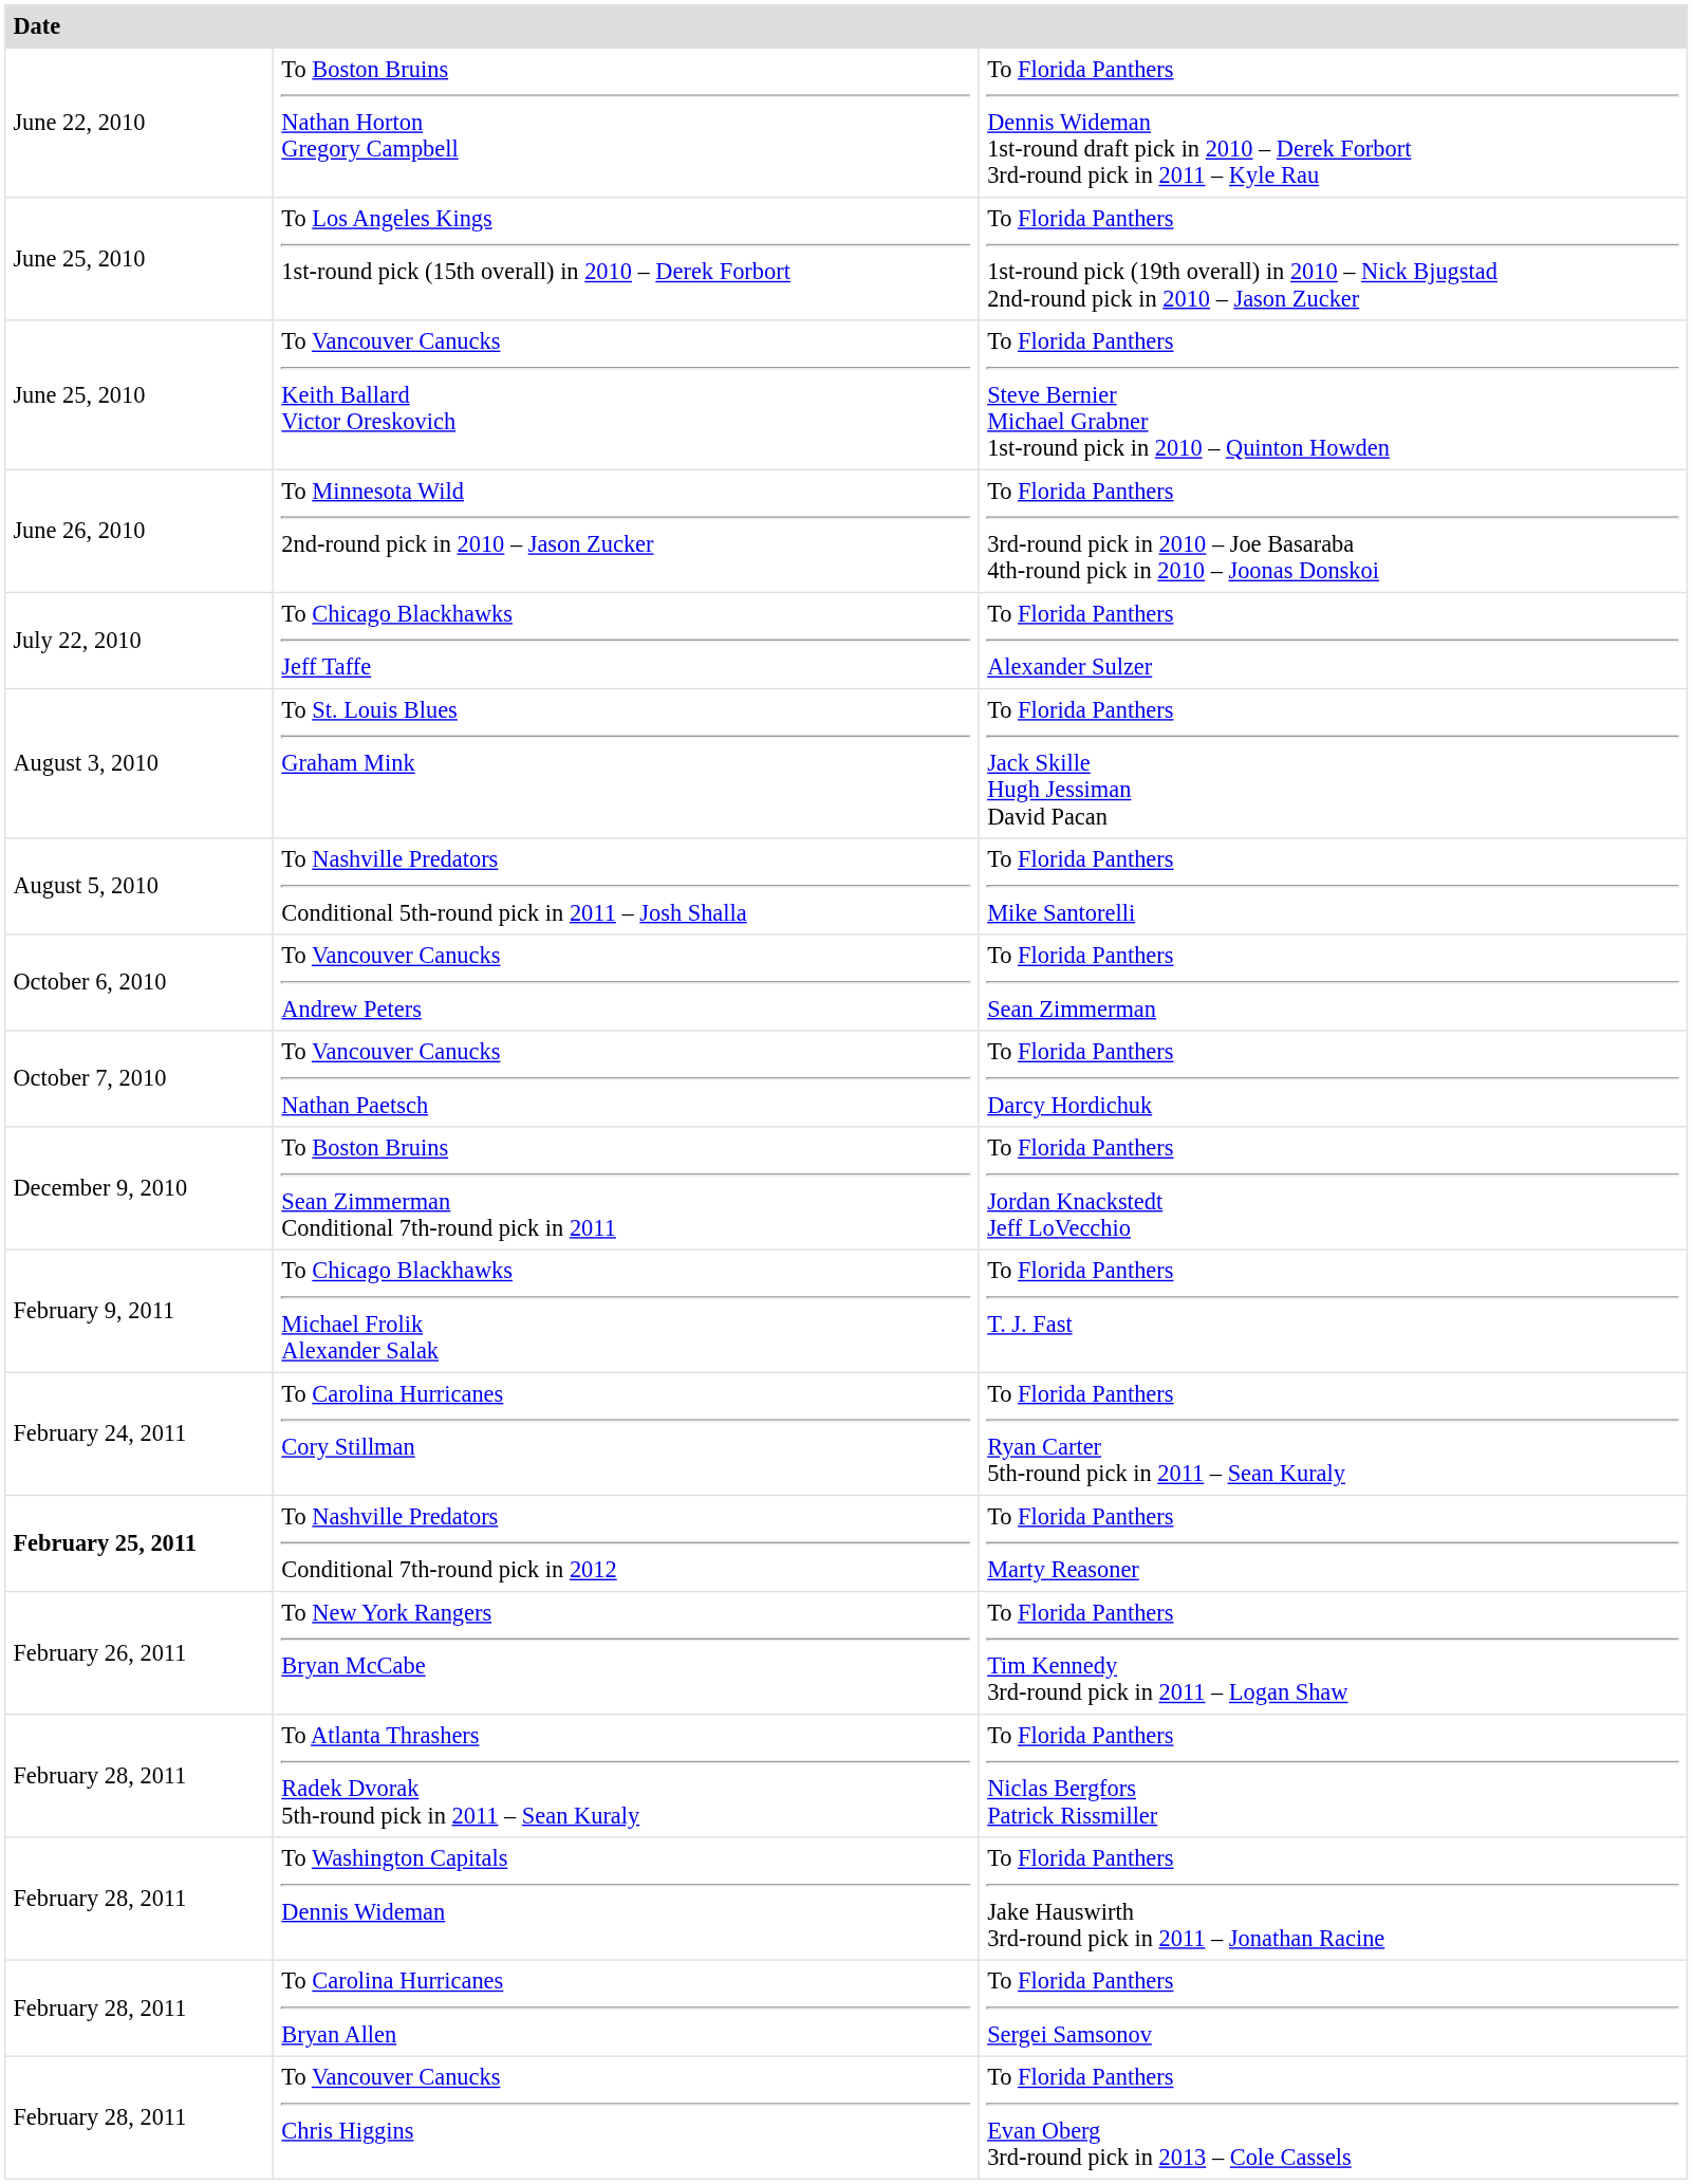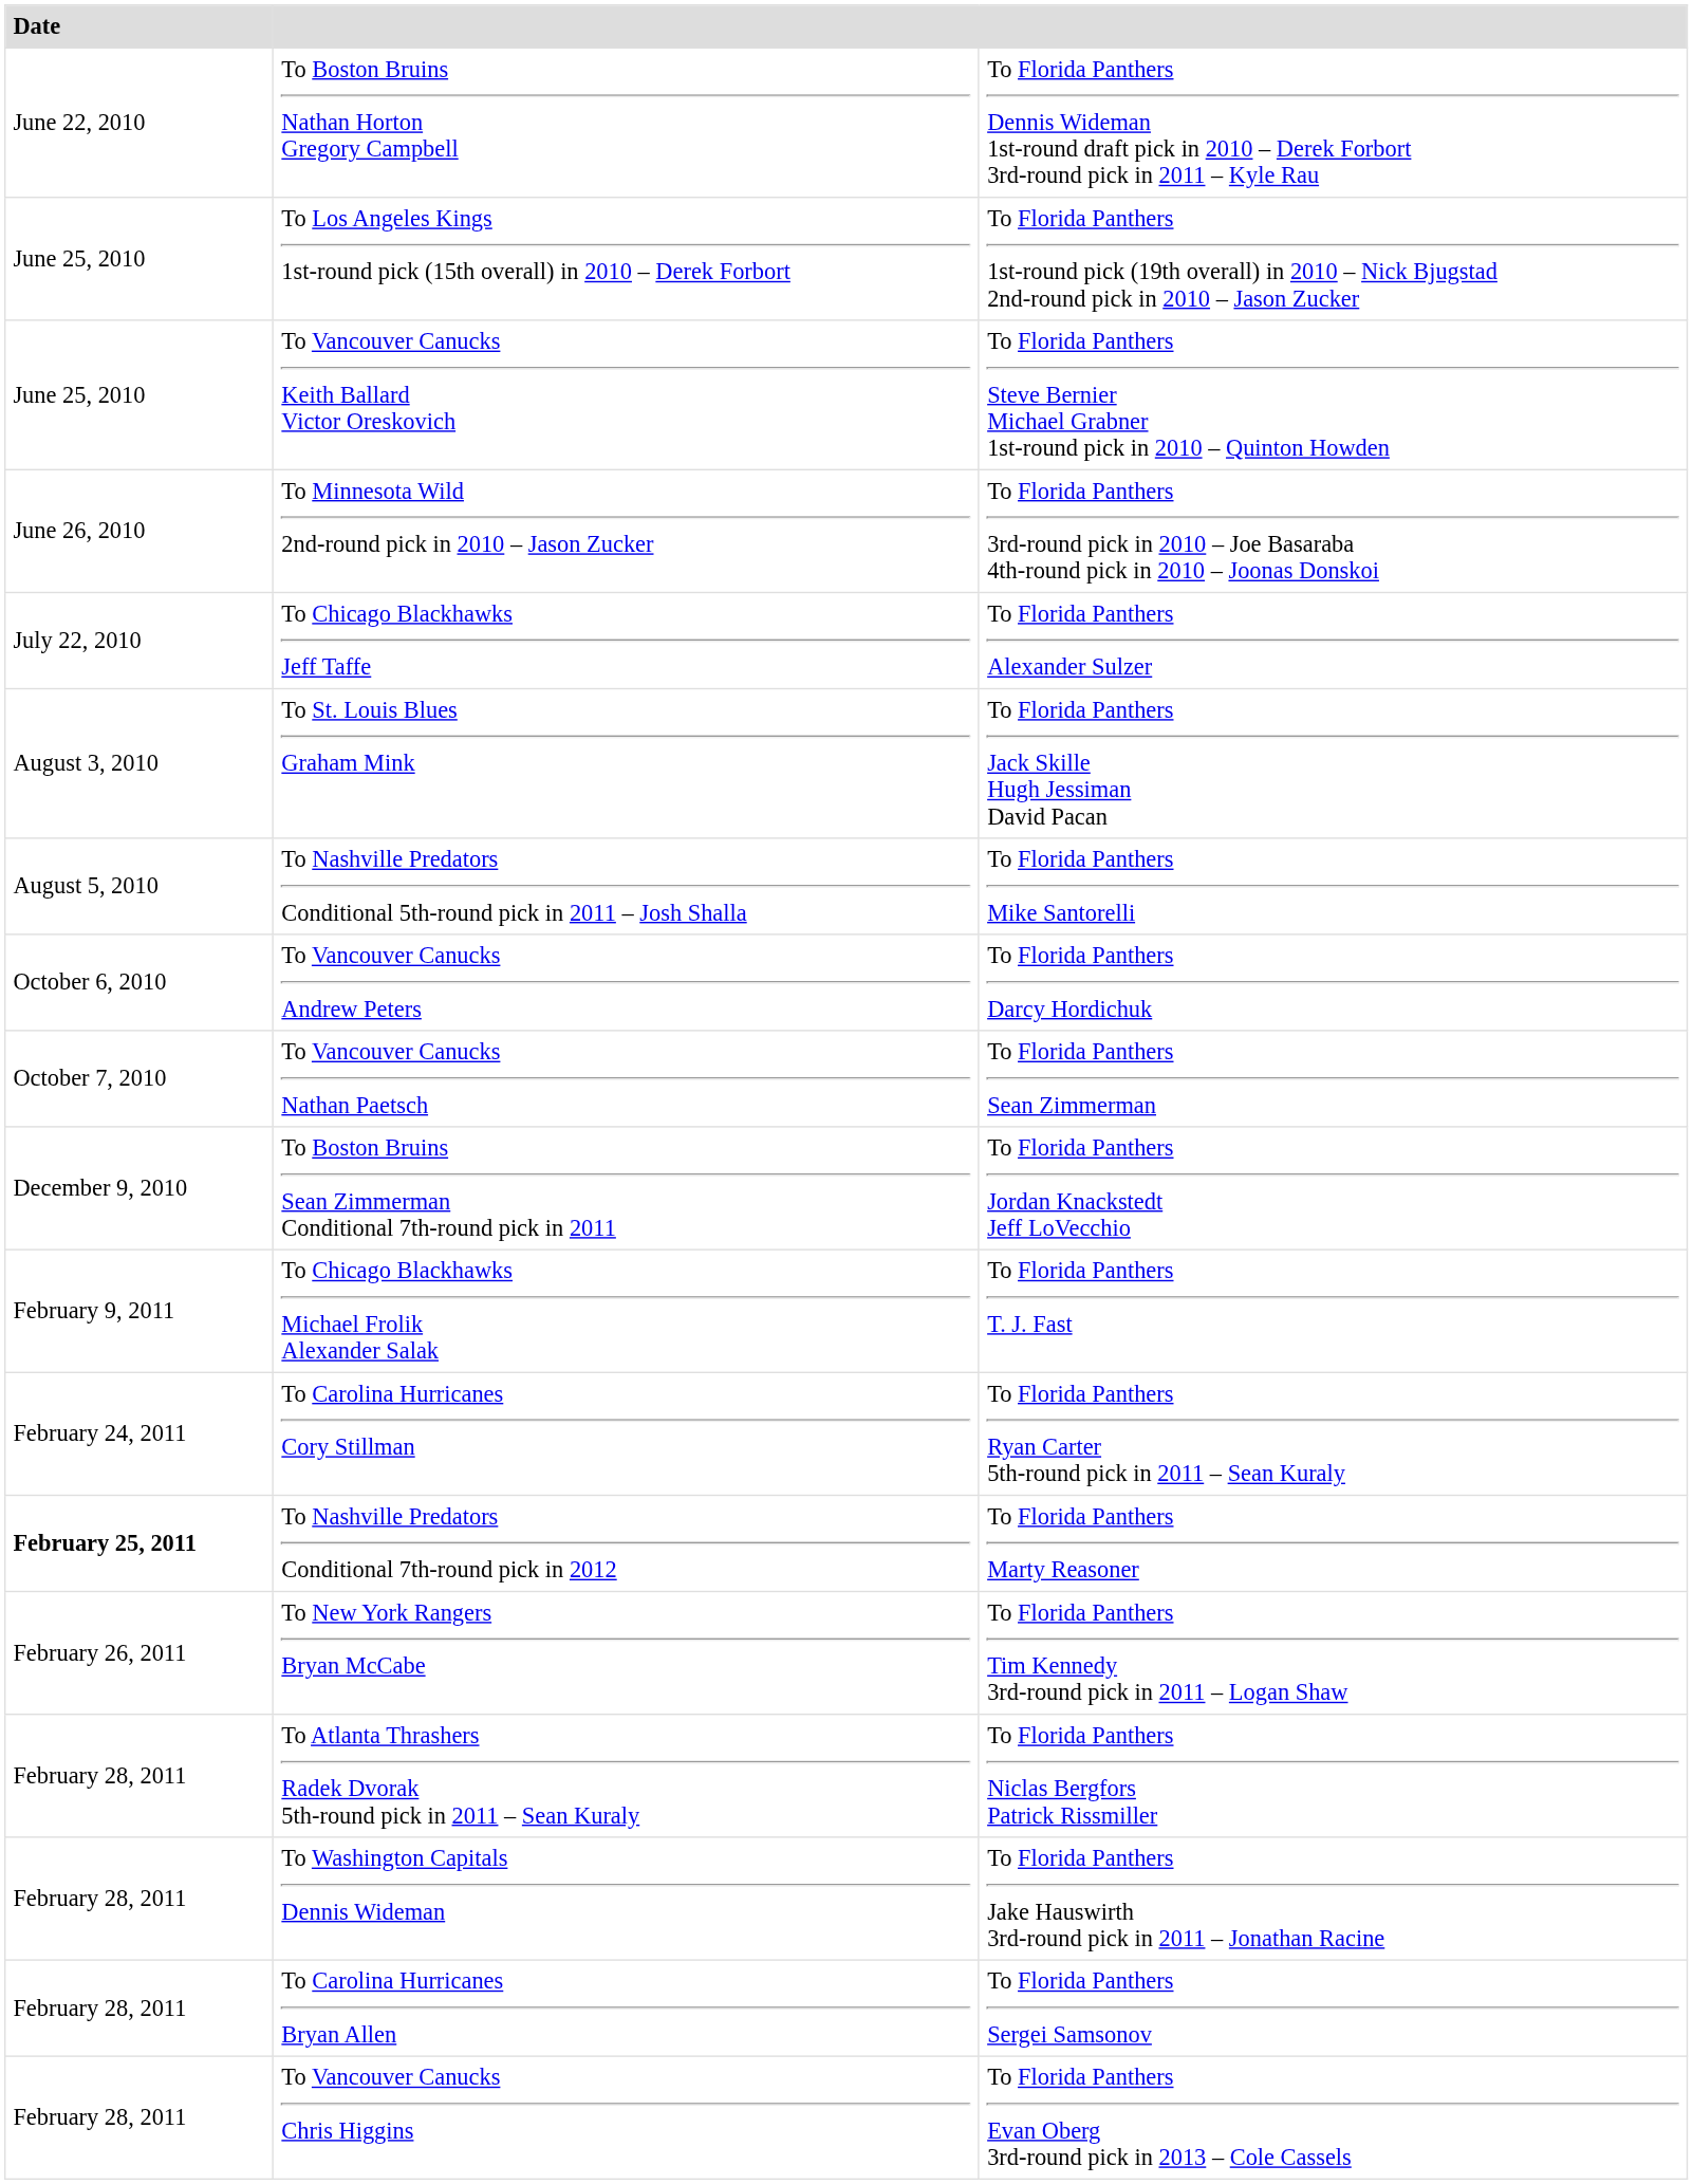To Vancouver Canucks Andrew Peters | column 3: To Florida Panthers Sean Zimmerman -> To Florida Panthers Darcy Hordichuk
To Vancouver Canucks Nathan Paetsch | column 3: To Florida Panthers Darcy Hordichuk -> To Florida Panthers Sean Zimmerman
